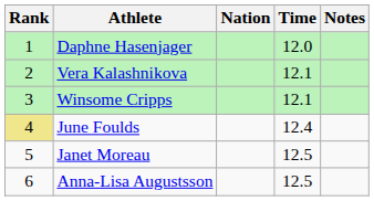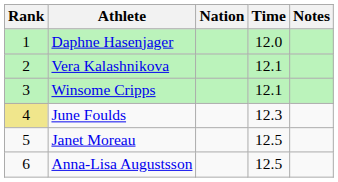June Foulds | Time: 12.4 -> 12.3
